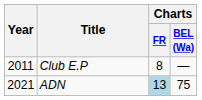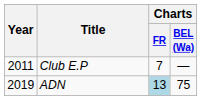Club E.P | Charts / FR: 8 -> 7
ADN | Year: 2021 -> 2019
